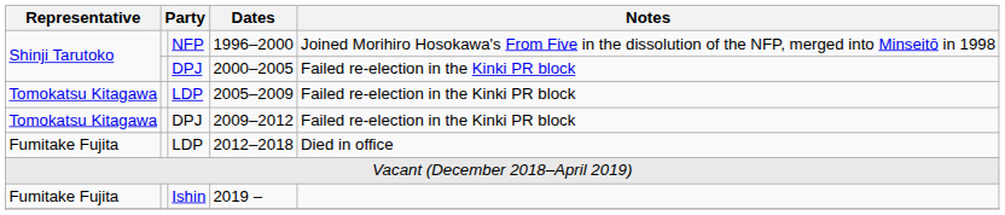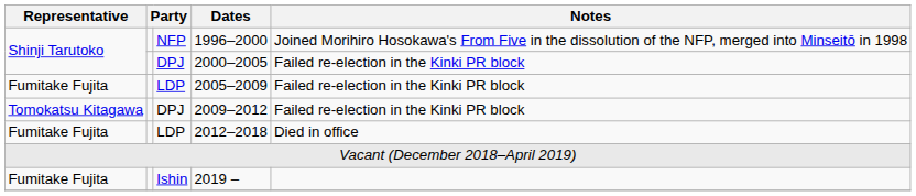2005–2009 | Representative: Tomokatsu Kitagawa -> Fumitake Fujita
